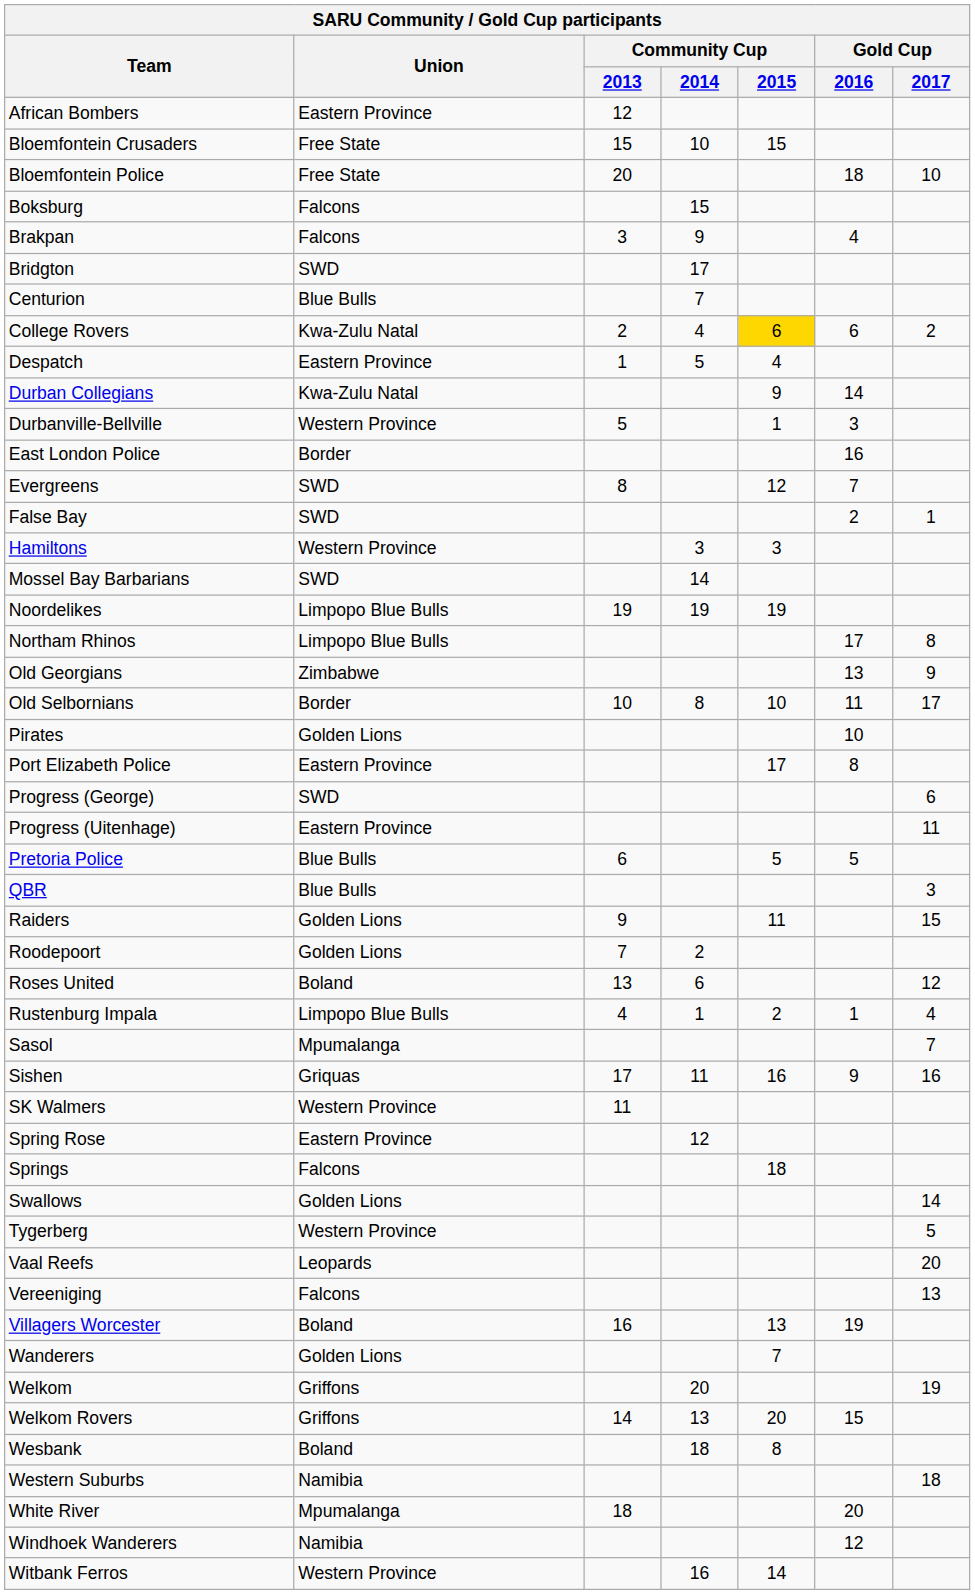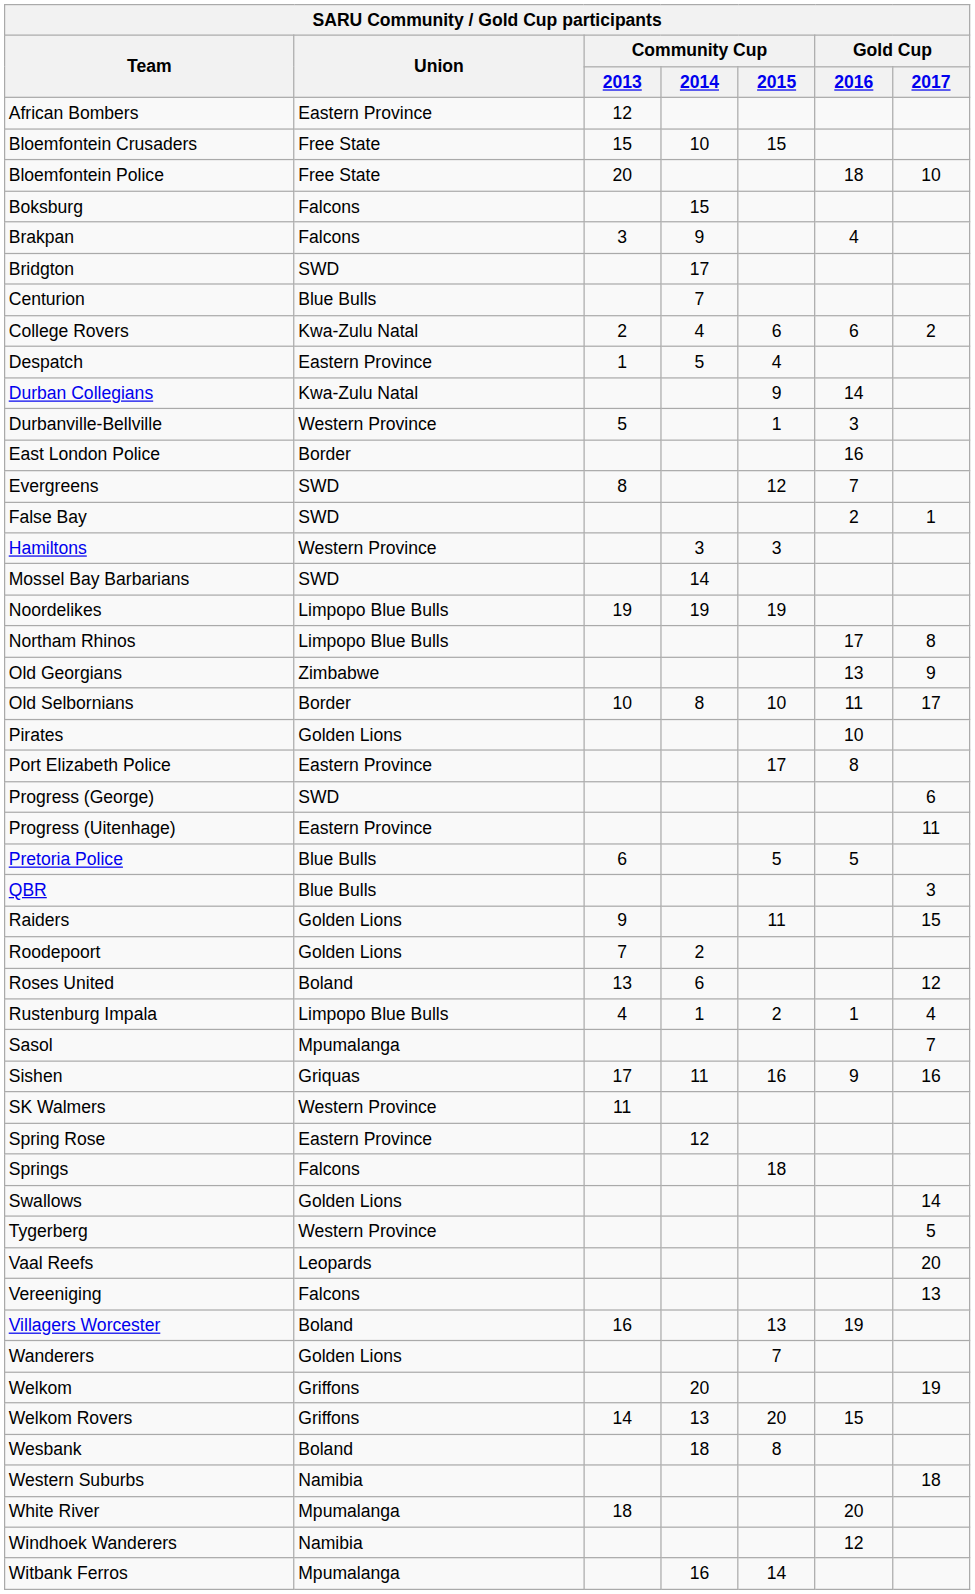College Rovers | Community Cup / 2015: gold background -> no background
Witbank Ferros | Union: Western Province -> Mpumalanga
